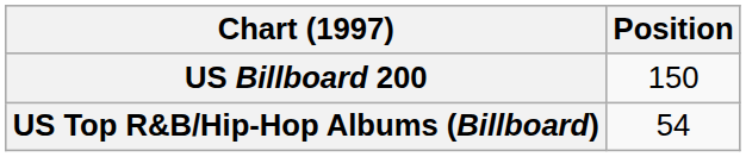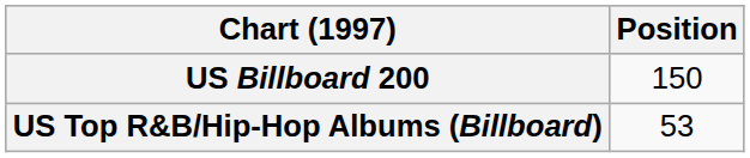US Top R&B/Hip-Hop Albums (Billboard) | Position: 54 -> 53
